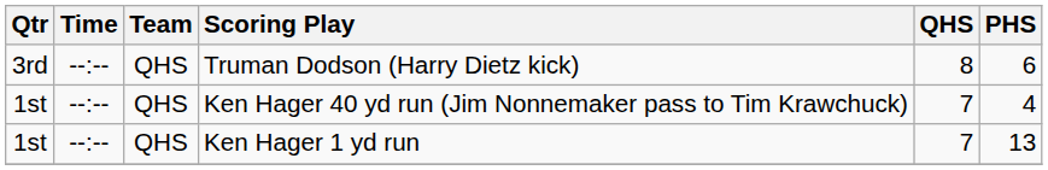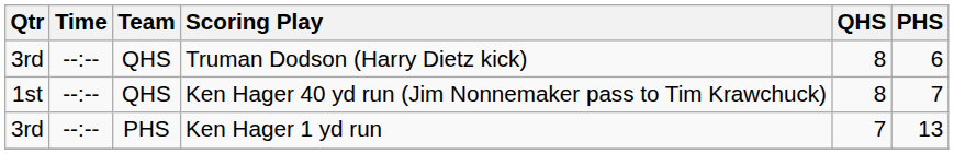Ken Hager 40 yd run (Jim Nonnemaker pass to Tim Krawchuck) | QHS: 7 -> 8
Ken Hager 40 yd run (Jim Nonnemaker pass to Tim Krawchuck) | PHS: 4 -> 7
Ken Hager 1 yd run | Qtr: 1st -> 3rd
Ken Hager 1 yd run | Team: QHS -> PHS
